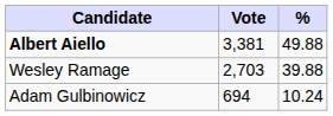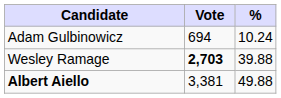rows swapped: Albert Aiello <-> Adam Gulbinowicz
Wesley Ramage | Vote: normal -> bold
